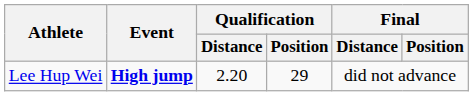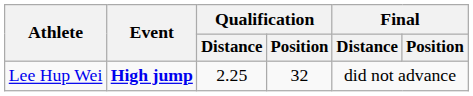Lee Hup Wei | Qualification / Distance: 2.20 -> 2.25
Lee Hup Wei | Qualification / Position: 29 -> 32
